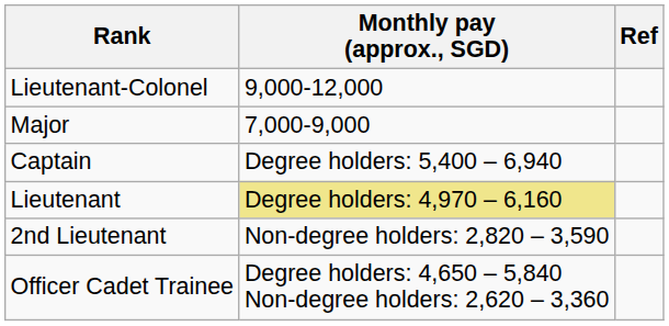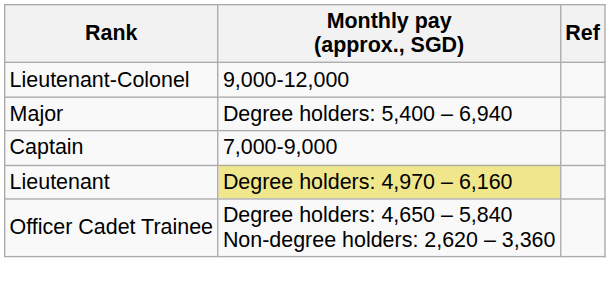Major | Monthly pay (approx., SGD): 7,000-9,000 -> Degree holders: 5,400 – 6,940
Captain | Monthly pay (approx., SGD): Degree holders: 5,400 – 6,940 -> 7,000-9,000
- row: 2nd Lieutenant | Non-degree holders: 2,820 – 3,590
